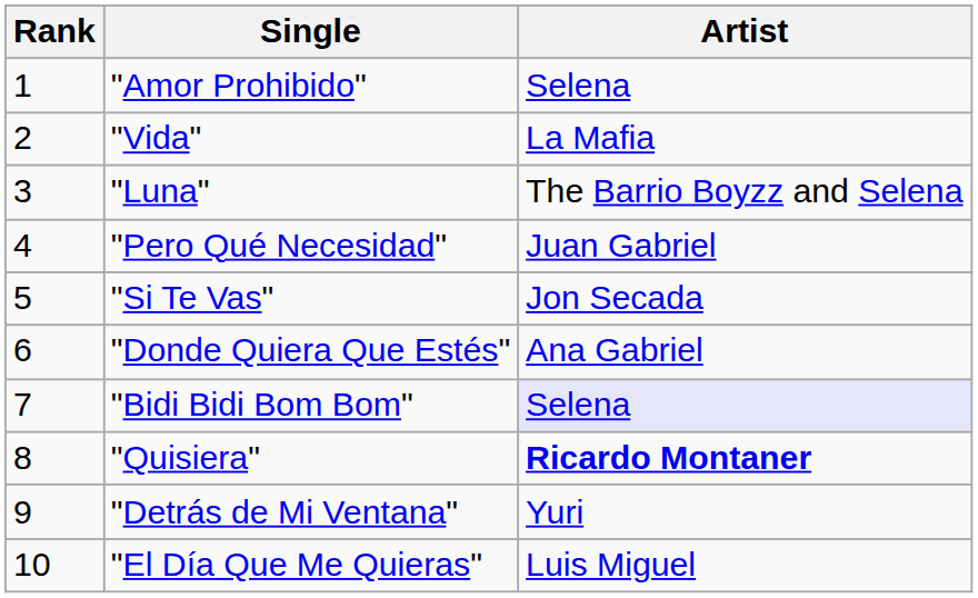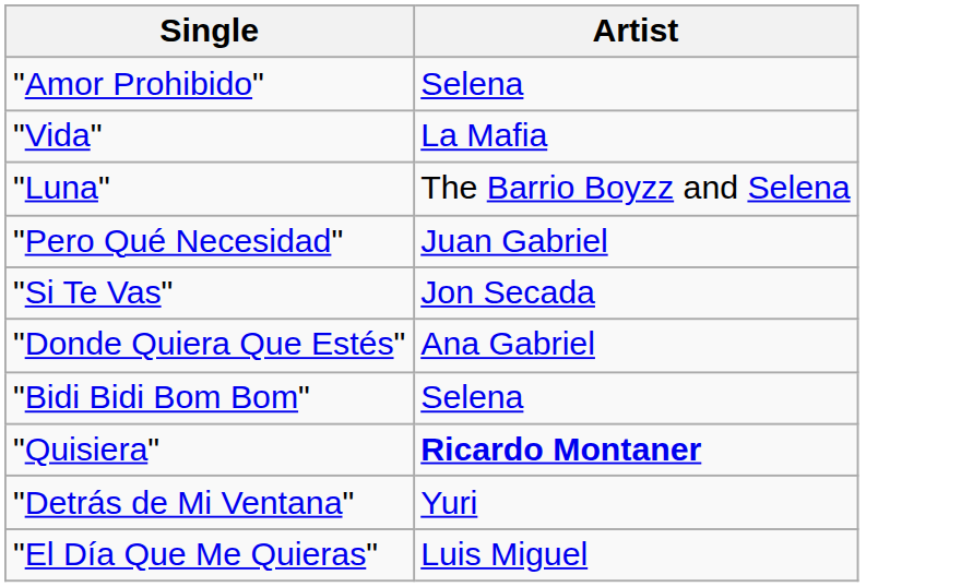- column: Rank | 1 | 2 | 3 | 4 | 5 | 6 | 7 | 8 | 9 | 10
"Bidi Bidi Bom Bom" | Artist: lavender background -> no background
